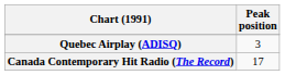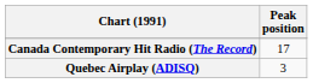rows swapped: Canada Contemporary Hit Radio (The Record) <-> Quebec Airplay (ADISQ)
